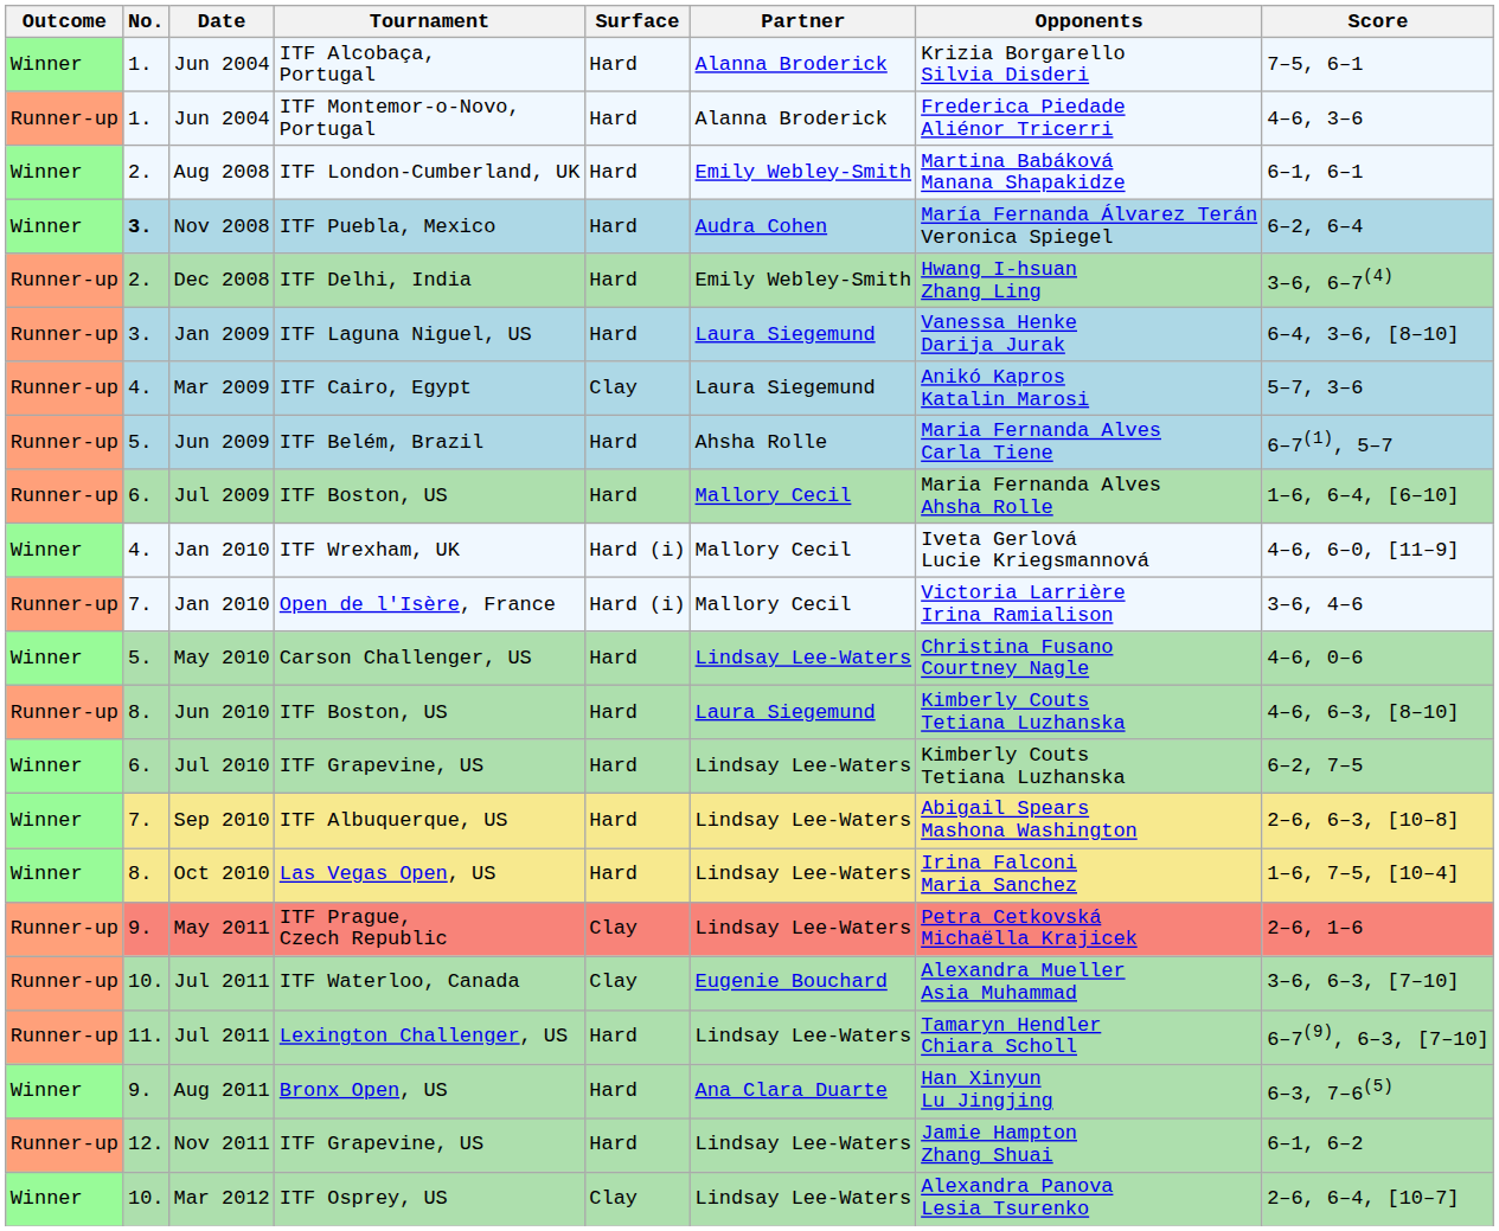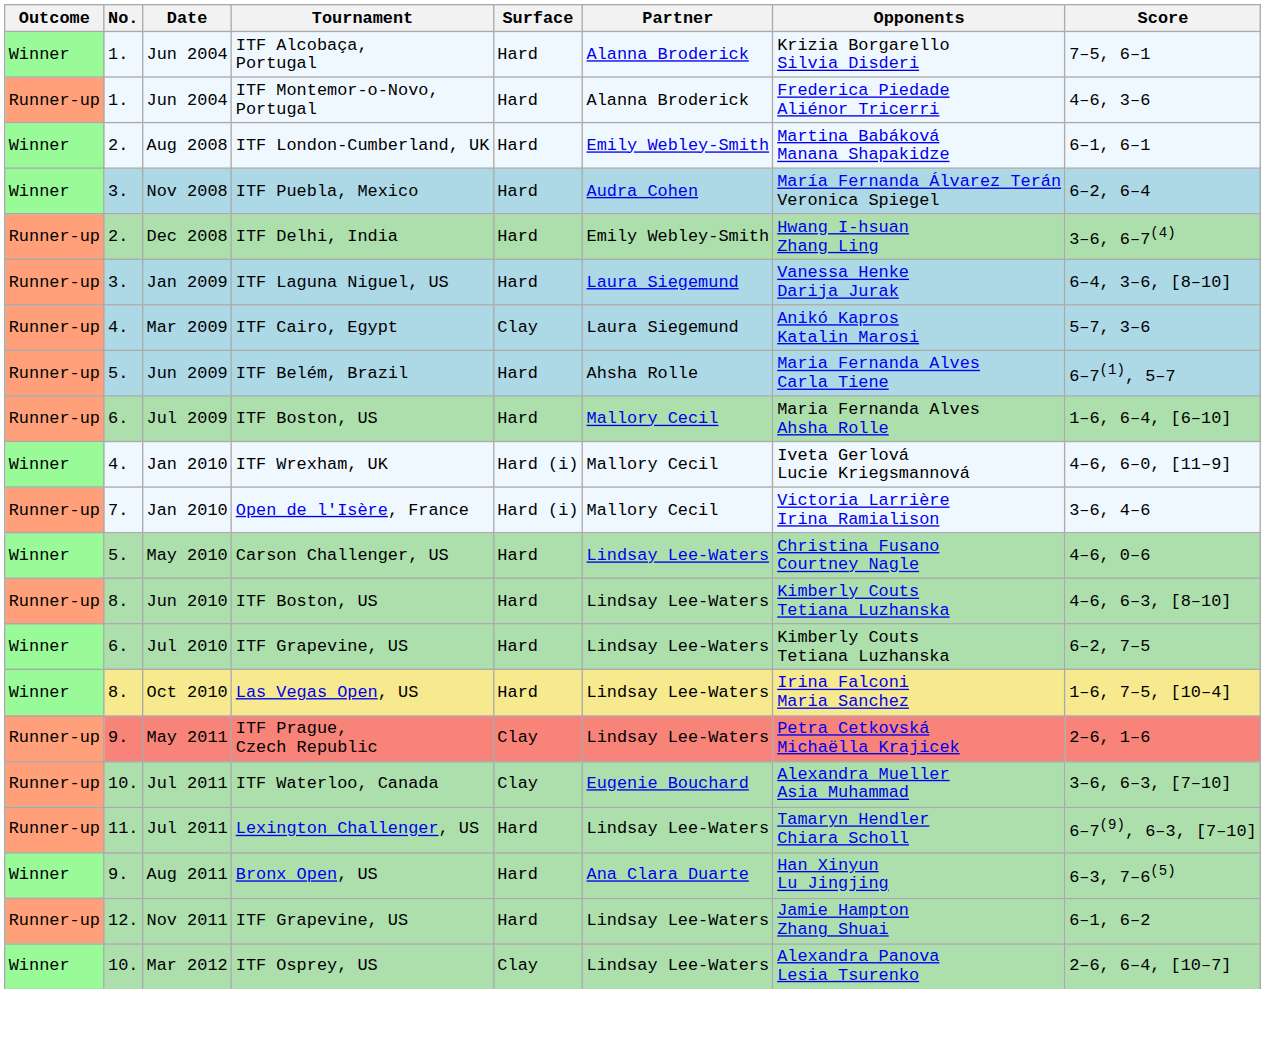ITF Puebla, Mexico | No.: bold -> normal
Jun 2010 / ITF Boston, US | Partner: Laura Siegemund -> Lindsay Lee-Waters
- row: Winner | 7. | Sep 2010 | ITF Albuquerque, US | Hard | Lindsay Lee-Waters | Abigail Spears Mashona Washington | 2–6, 6–3, [10–8]
